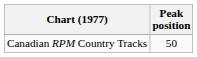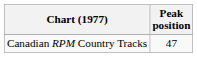Canadian RPM Country Tracks | Peak position: 50 -> 47
